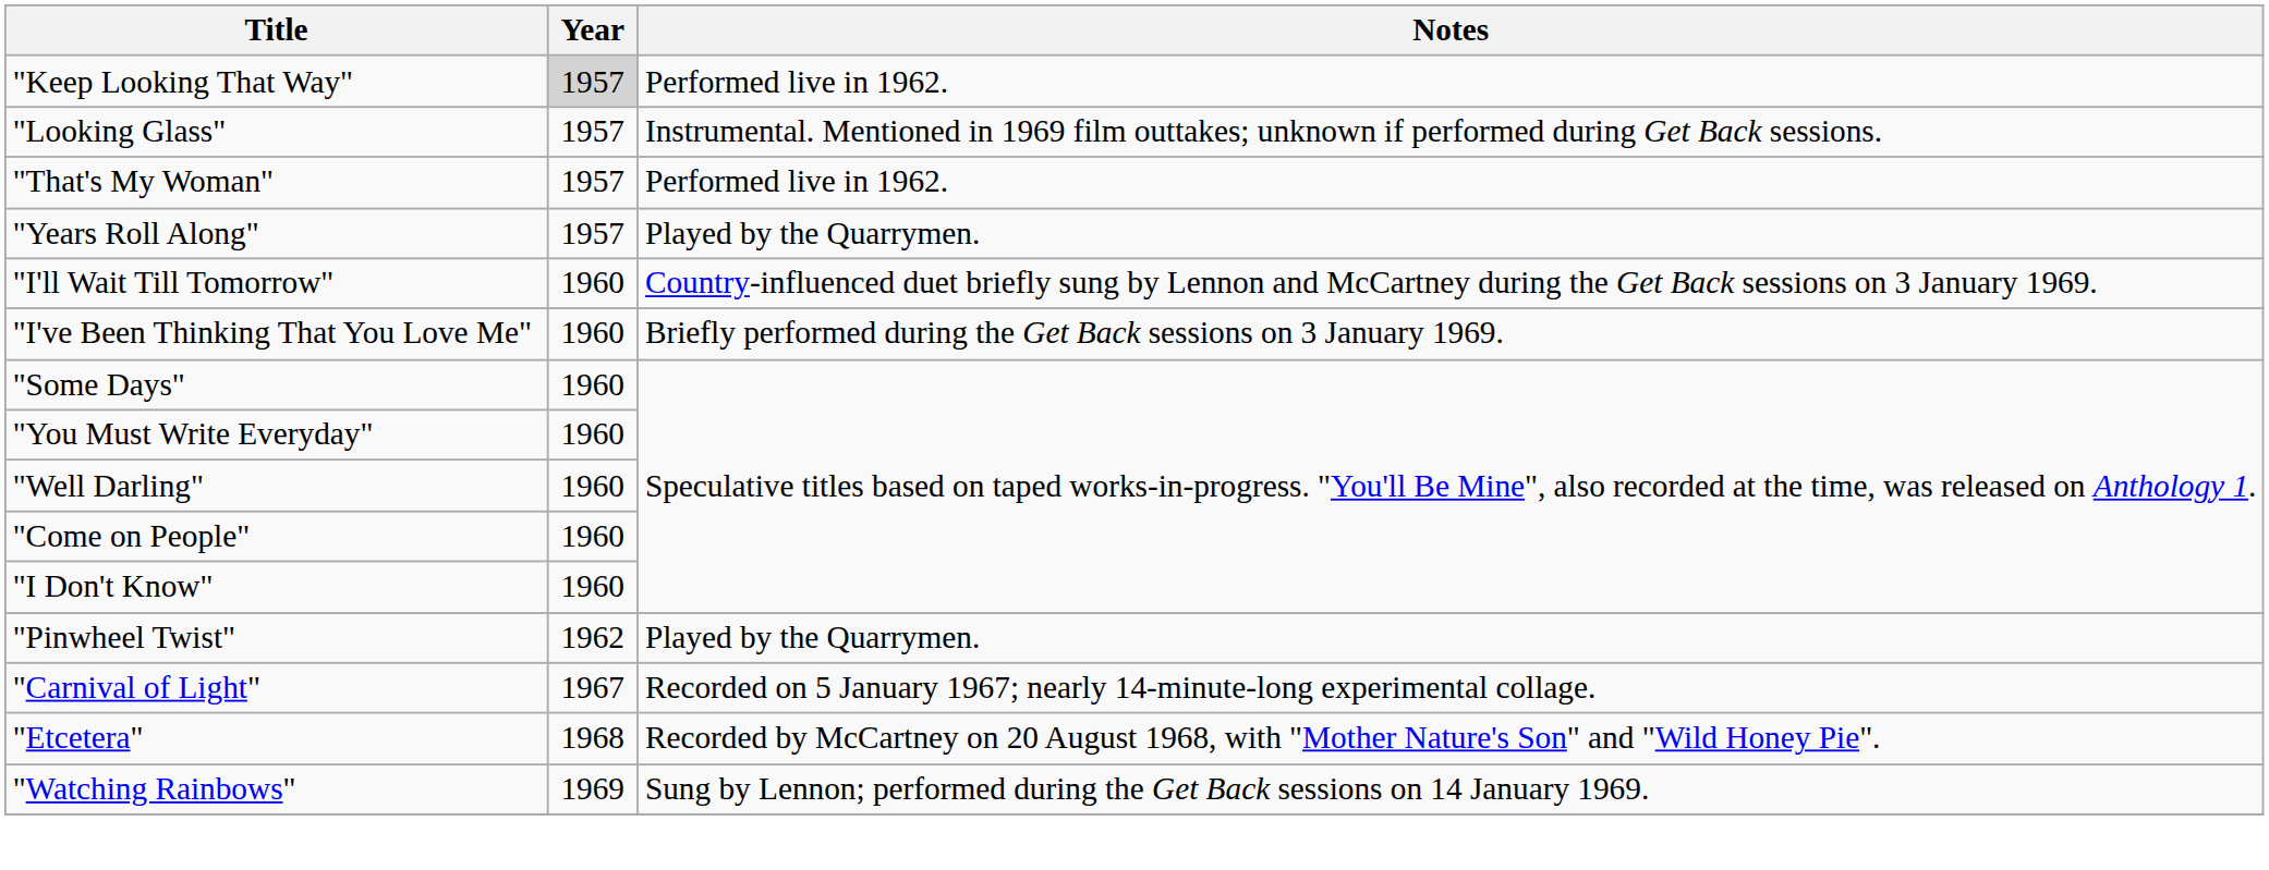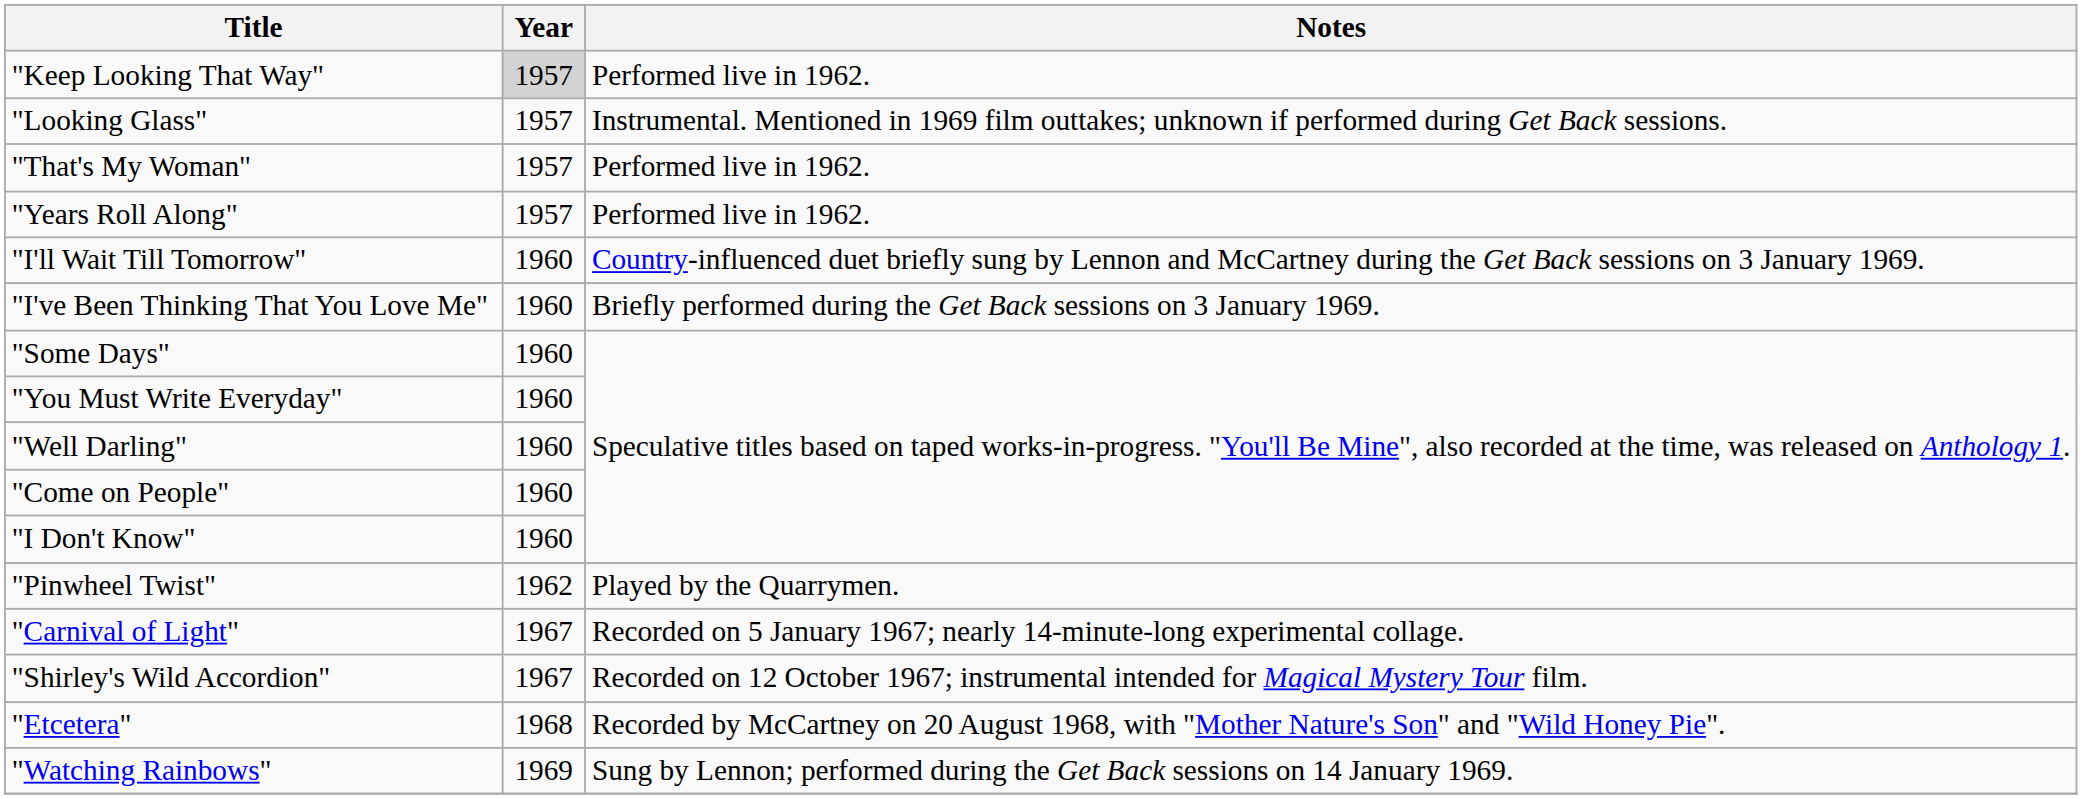"Years Roll Along" | Notes: Played by the Quarrymen. -> Performed live in 1962.
+ row: "Shirley's Wild Accordion" | 1967 | Recorded on 12 October 1967; instrumental intended for Magical Mystery Tour film.
